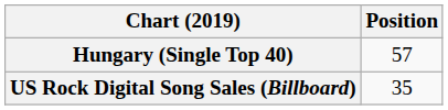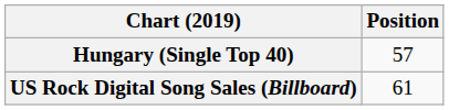US Rock Digital Song Sales (Billboard) | Position: 35 -> 61
